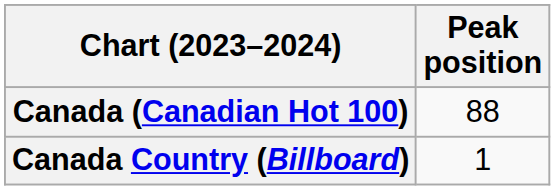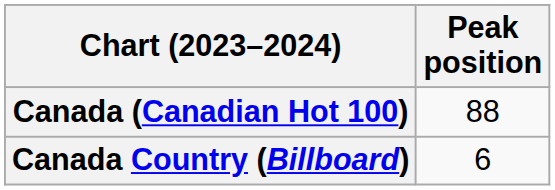Canada Country (Billboard) | Peak position: 1 -> 6
